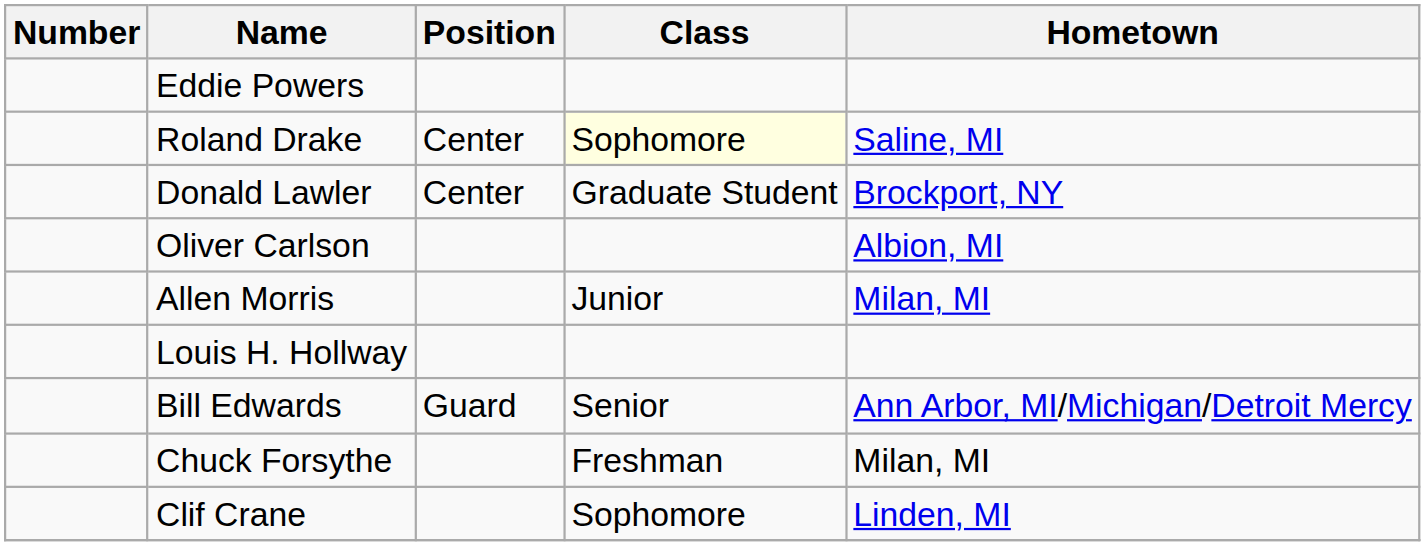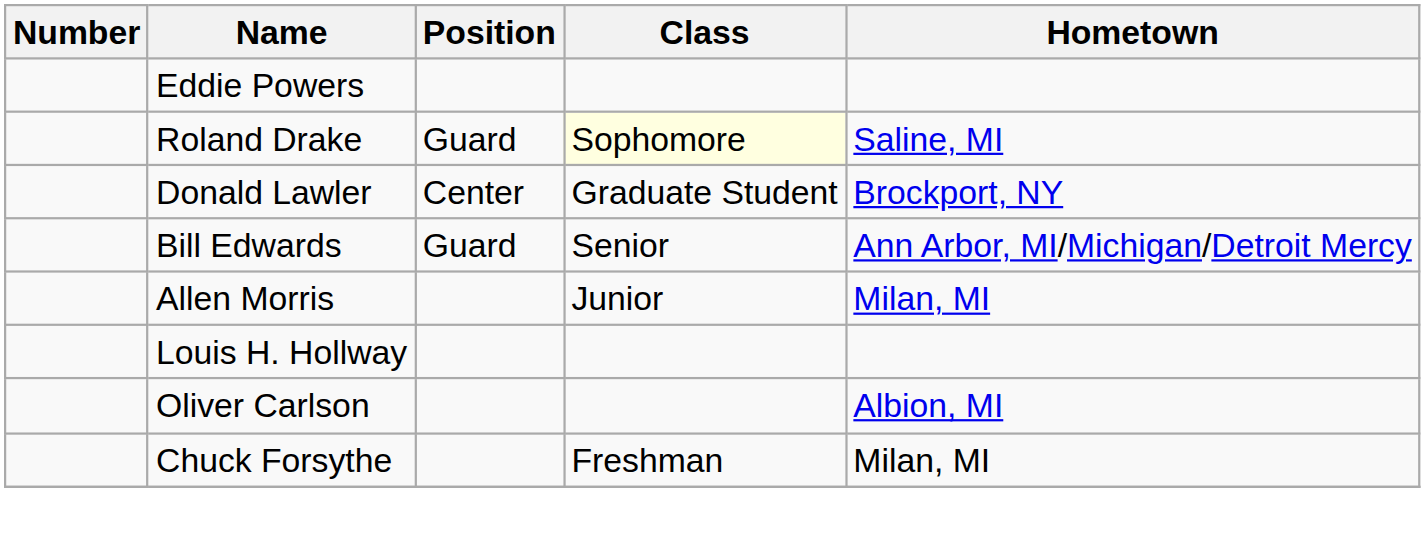Roland Drake | Position: Center -> Guard
rows swapped: Bill Edwards <-> Oliver Carlson
- row: Clif Crane | Sophomore | Linden, MI
